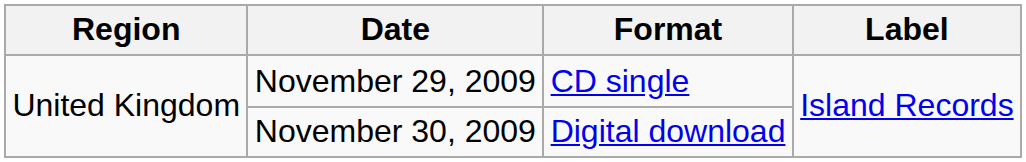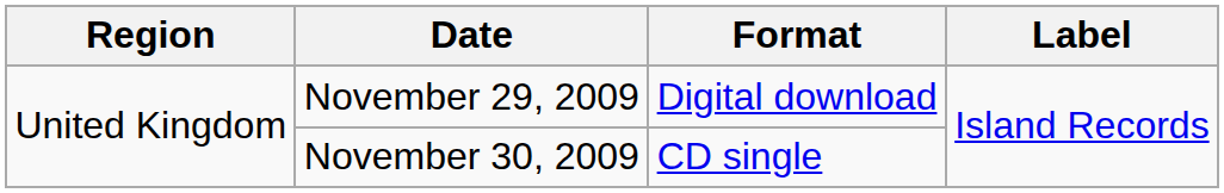November 29, 2009 | Format: CD single -> Digital download
November 30, 2009 | Format: Digital download -> CD single
